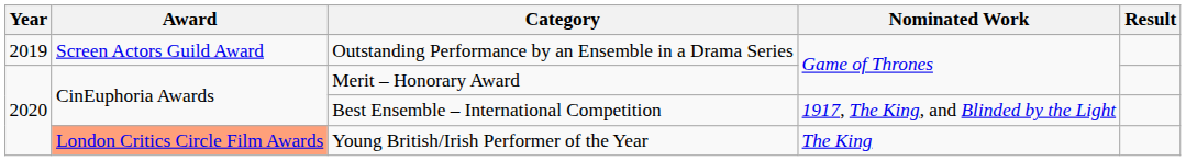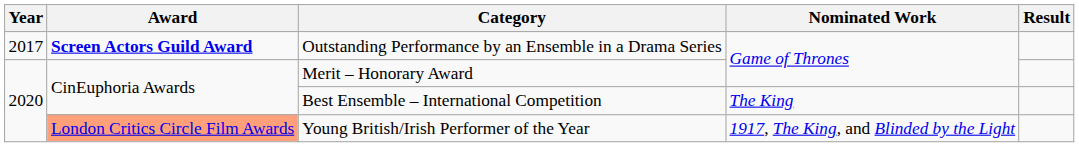Outstanding Performance by an Ensemble in a Drama Series | Year: 2019 -> 2017
Outstanding Performance by an Ensemble in a Drama Series | Award: normal -> bold
Best Ensemble – International Competition | Nominated Work: 1917, The King, and Blinded by the Light -> The King
Young British/Irish Performer of the Year | Nominated Work: The King -> 1917, The King, and Blinded by the Light
